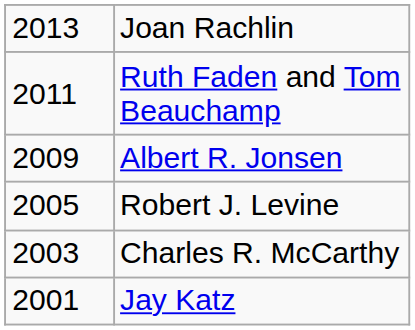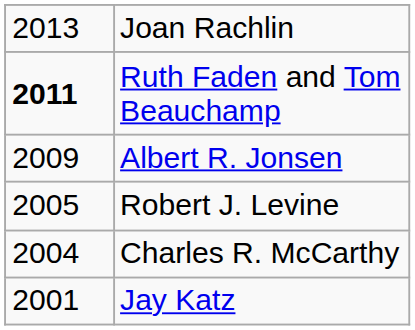Ruth Faden and Tom Beauchamp | column 1: normal -> bold
Charles R. McCarthy | column 1: 2003 -> 2004
